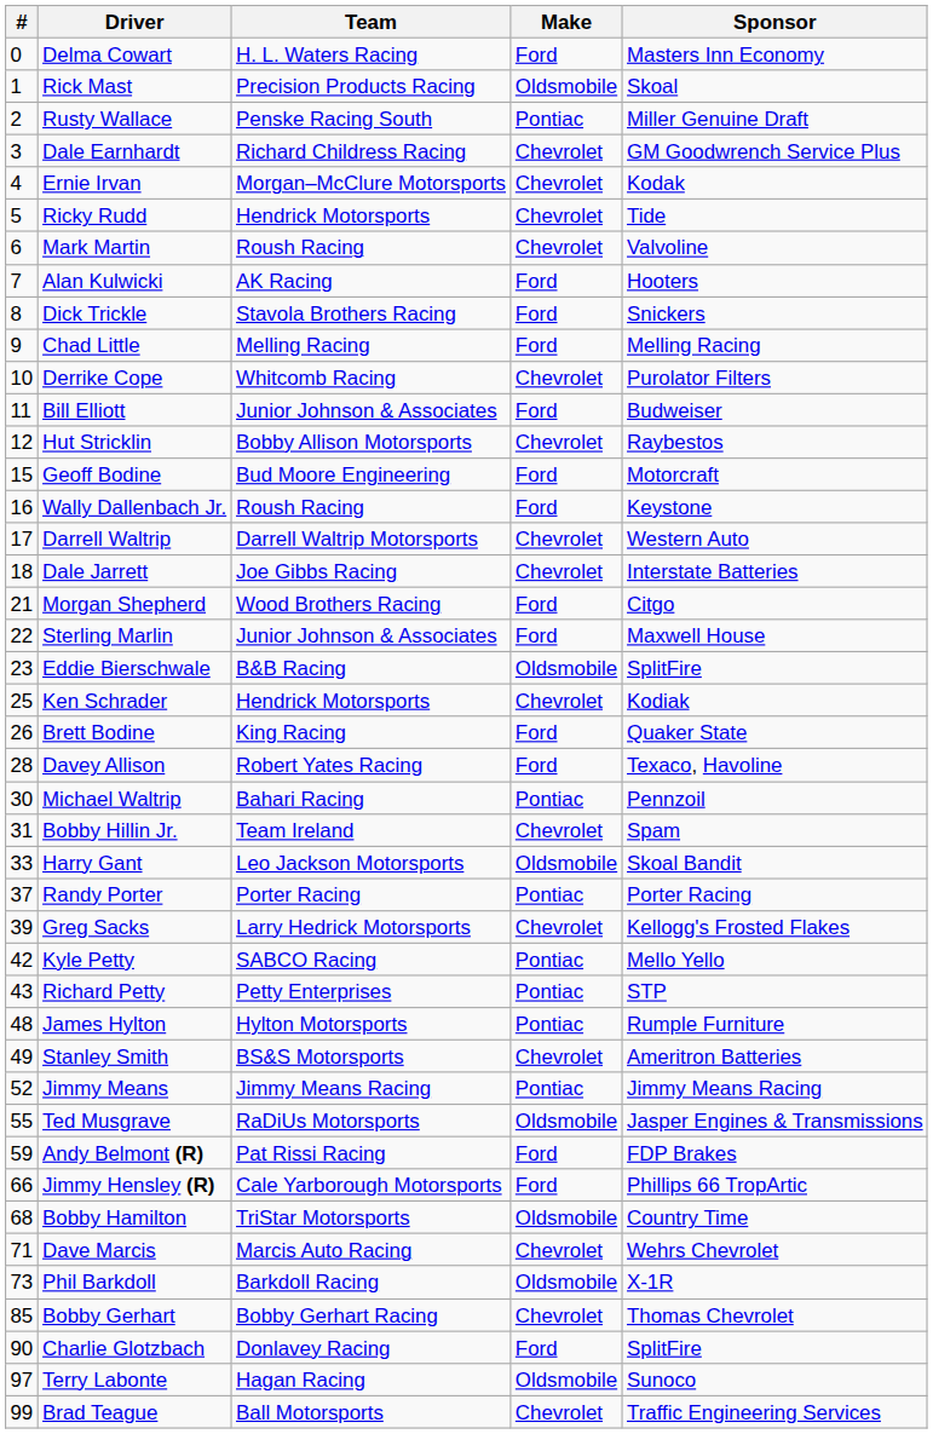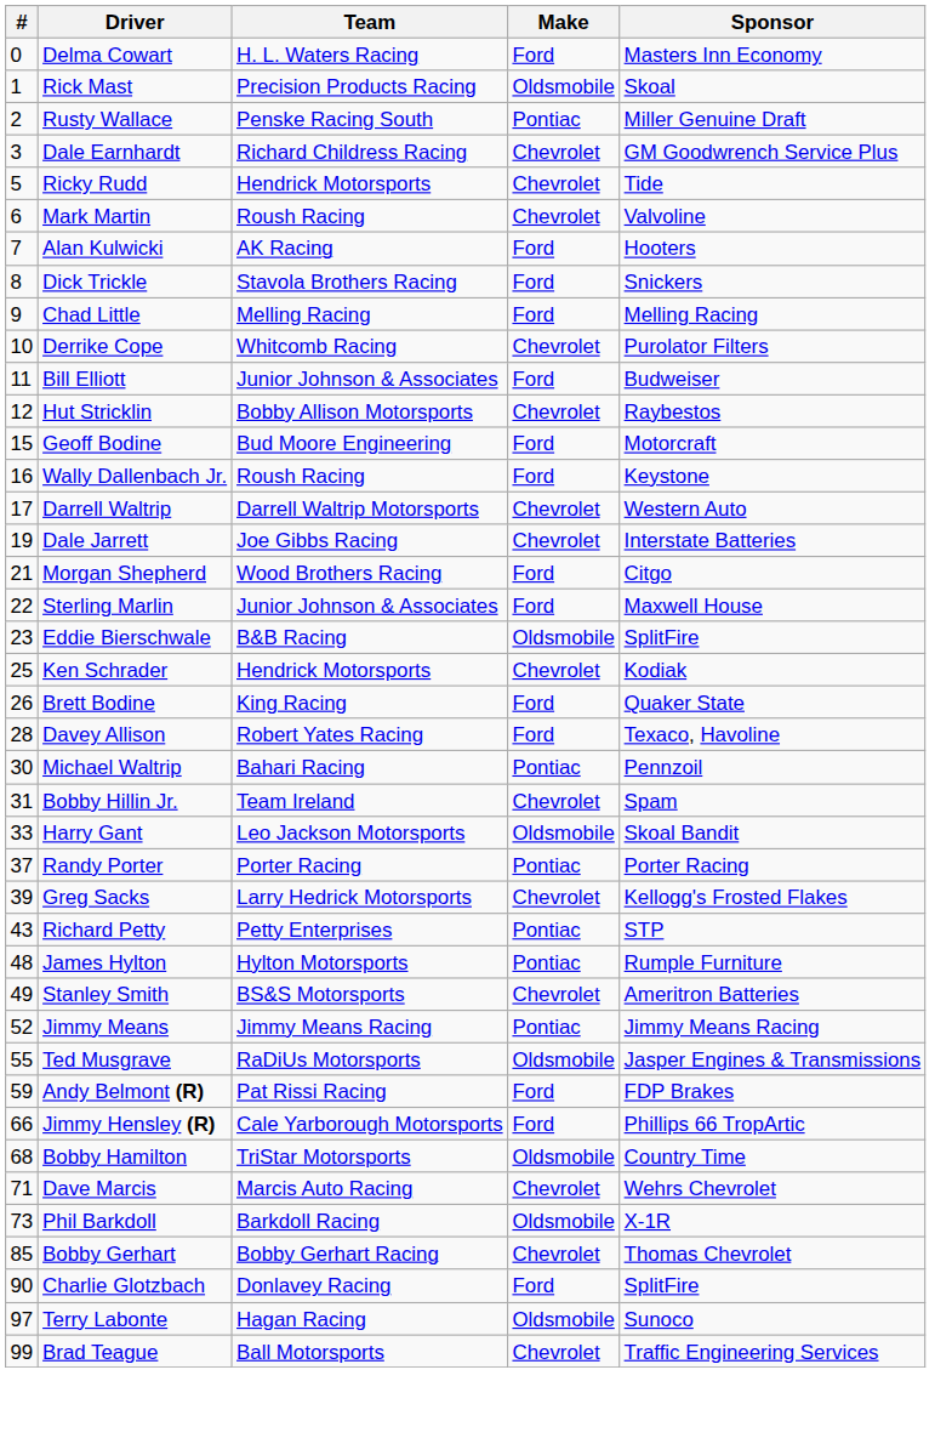- row: 4 | Ernie Irvan | Morgan–McClure Motorsports | Chevrolet | Kodak
Dale Jarrett | #: 18 -> 19
- row: 42 | Kyle Petty | SABCO Racing | Pontiac | Mello Yello
